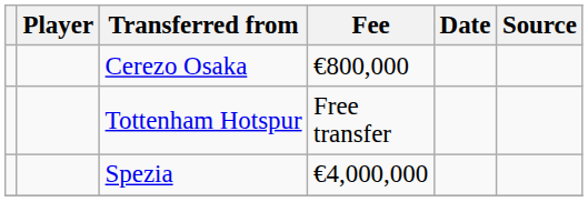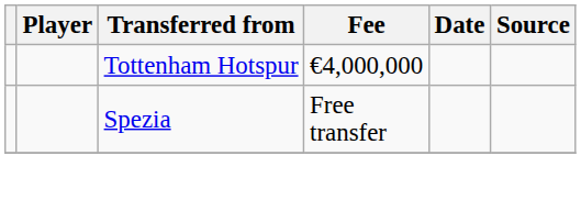- row: Cerezo Osaka | €800,000
Tottenham Hotspur | Fee: Free transfer -> €4,000,000
Spezia | Fee: €4,000,000 -> Free transfer
